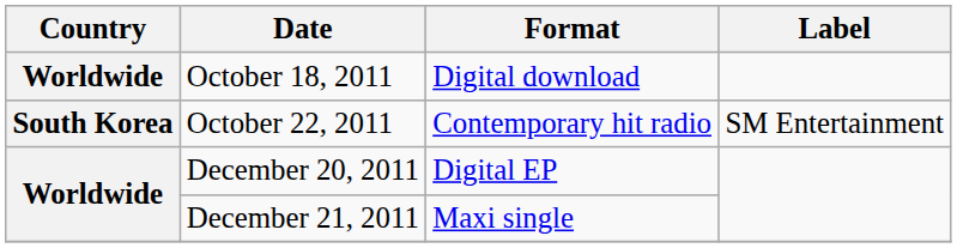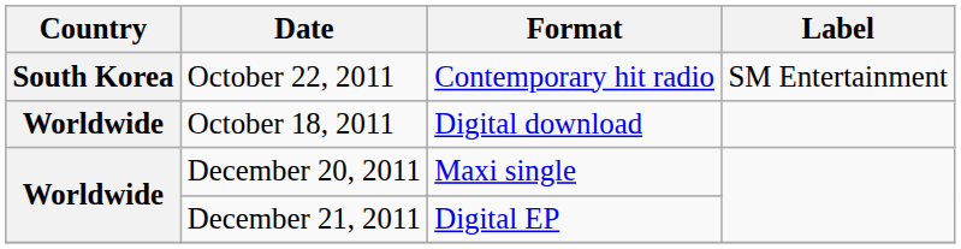rows swapped: October 18, 2011 <-> October 22, 2011
December 20, 2011 | Format: Digital EP -> Maxi single
December 21, 2011 | Format: Maxi single -> Digital EP
